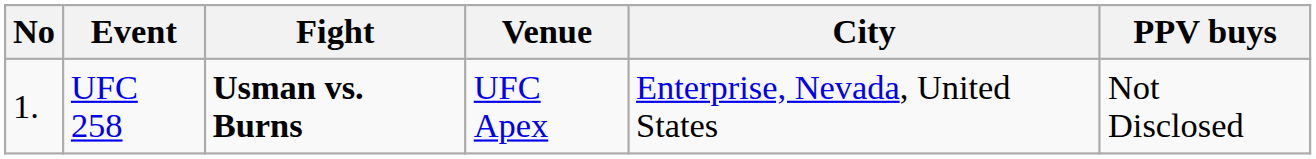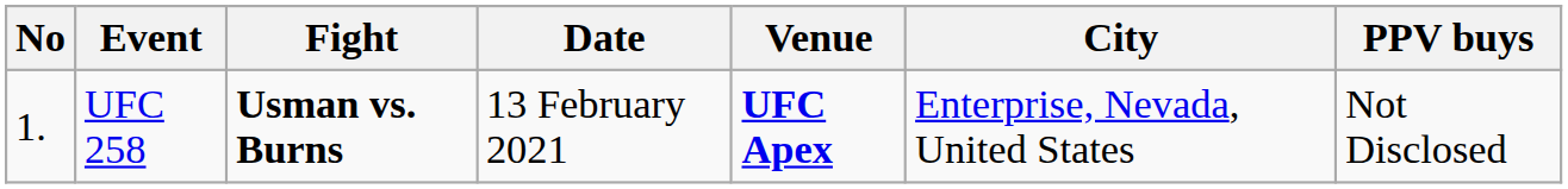+ column: Date | 13 February 2021
UFC 258 | Venue: normal -> bold
